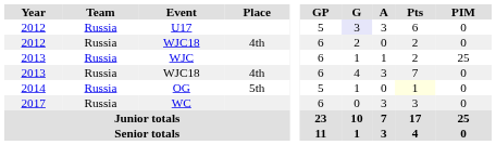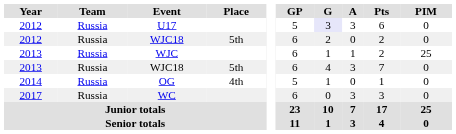2012 / WJC18 | Place: 4th -> 5th
2013 / WJC18 | Place: 4th -> 5th
OG | Place: 5th -> 4th
OG | Pts: lightyellow background -> no background
